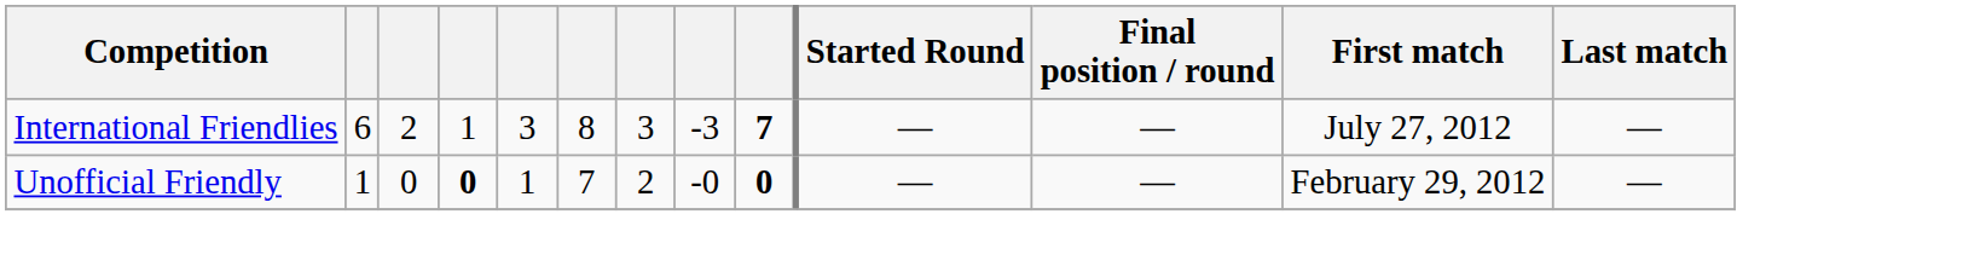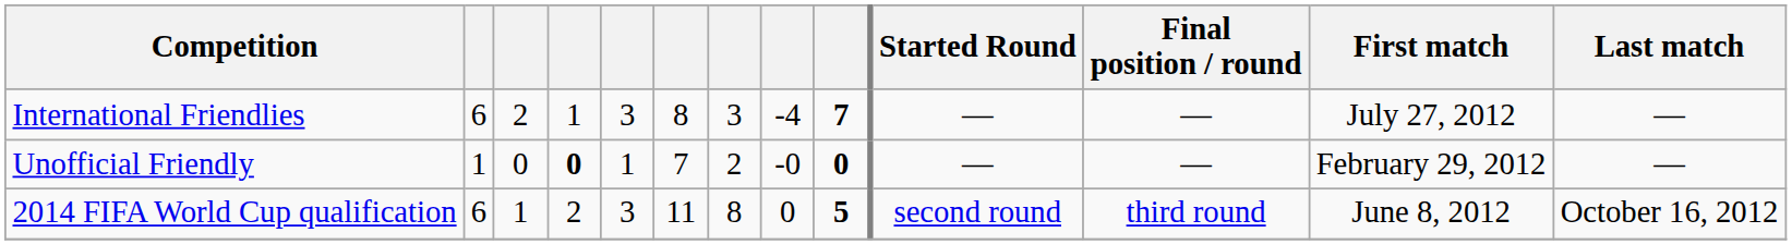International Friendlies | column 8: -3 -> -4
+ row: 2014 FIFA World Cup qualification | 6 | 1 | 2 | 3 | 11 | 8 | 0 | 5 | second round | third round | June 8, 2012 | October 16, 2012
